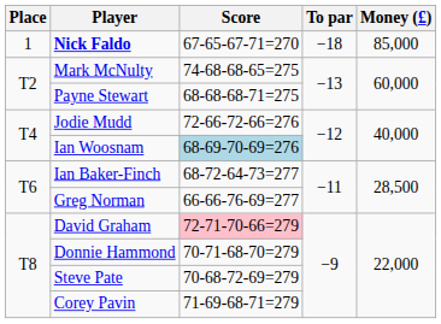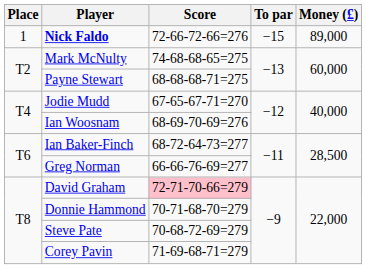Nick Faldo | Score: 67-65-67-71=270 -> 72-66-72-66=276
Nick Faldo | To par: −18 -> −15
Nick Faldo | Money (£): 85,000 -> 89,000
Jodie Mudd | Score: 72-66-72-66=276 -> 67-65-67-71=270
Ian Woosnam | Score: lightblue background -> no background
